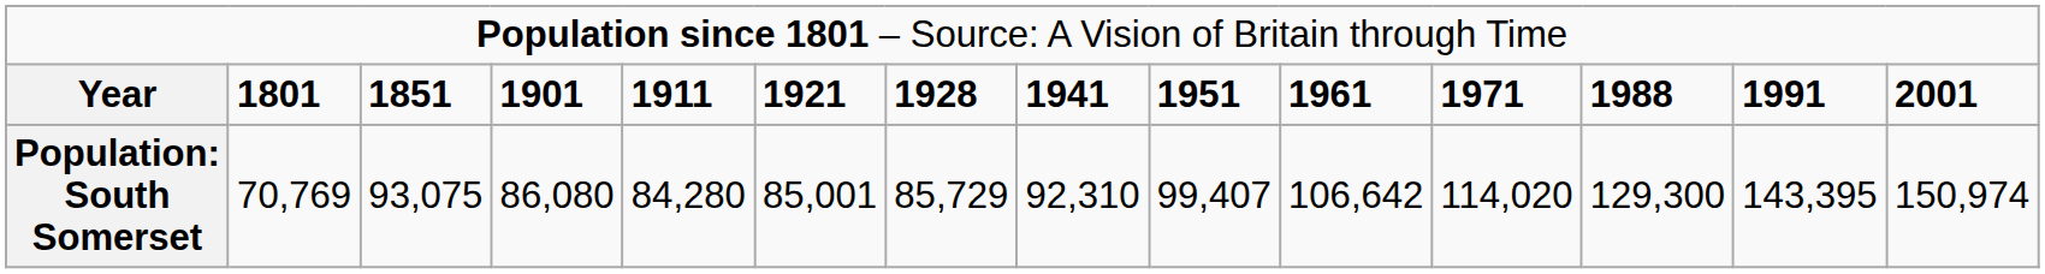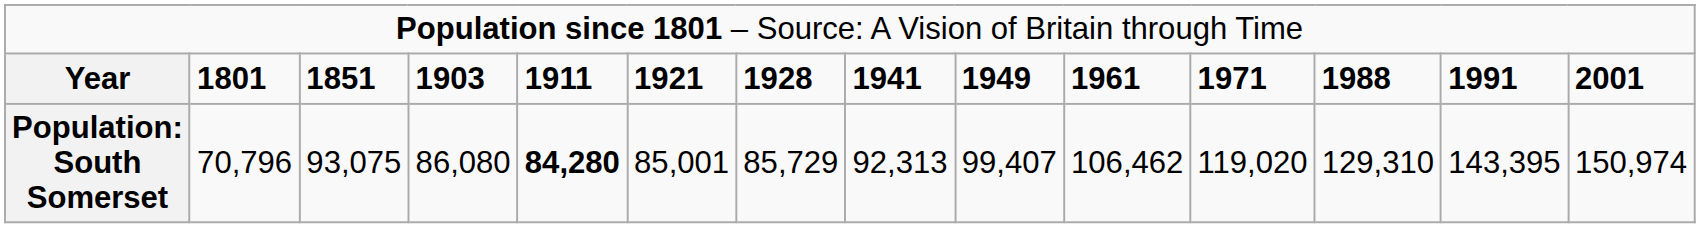Year | column 4: 1901 -> 1903
Year | column 9: 1951 -> 1949
Population: South Somerset | column 2: 70,769 -> 70,796
Population: South Somerset | column 5: normal -> bold
Population: South Somerset | column 8: 92,310 -> 92,313
Population: South Somerset | column 10: 106,642 -> 106,462
Population: South Somerset | column 11: 114,020 -> 119,020
Population: South Somerset | column 12: 129,300 -> 129,310
